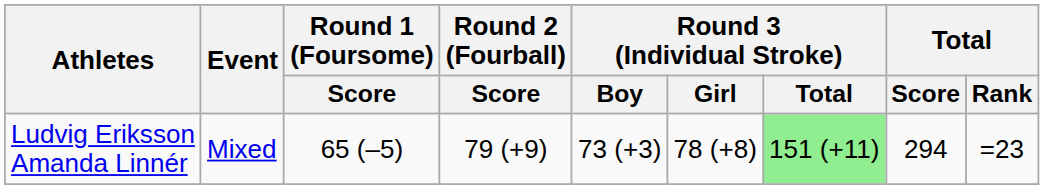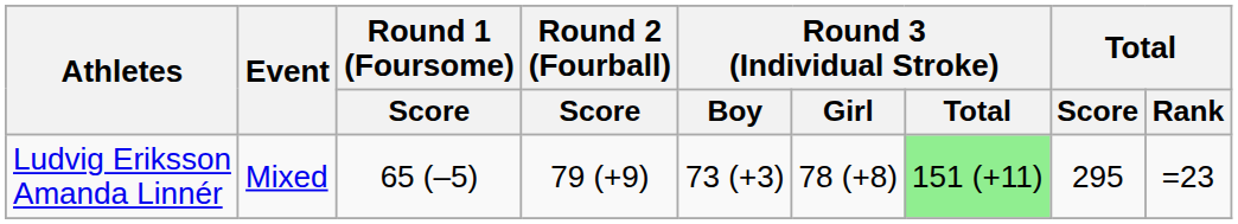Ludvig Eriksson Amanda Linnér | Total / Score: 294 -> 295
